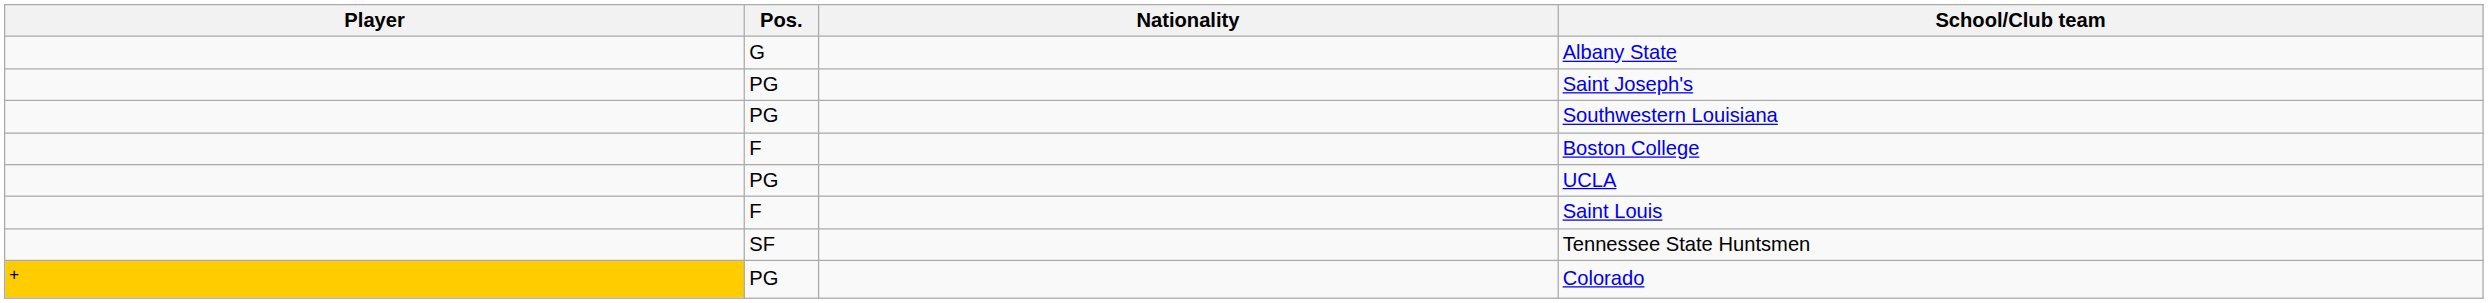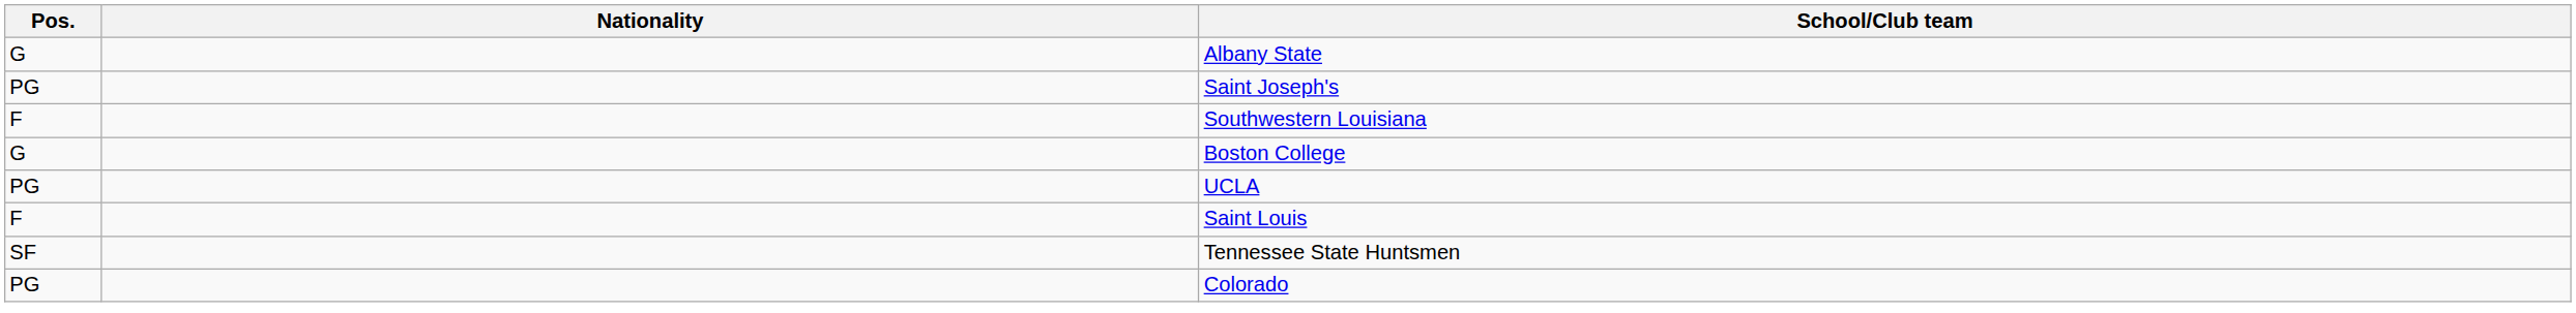- column: Player | +
Southwestern Louisiana | Pos.: PG -> F
Boston College | Pos.: F -> G
